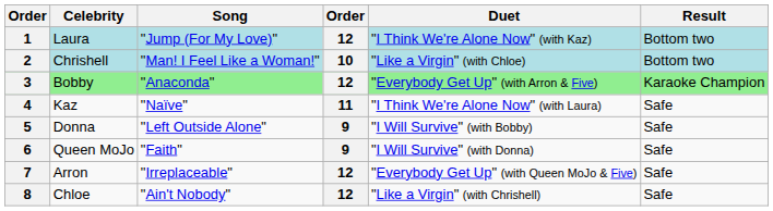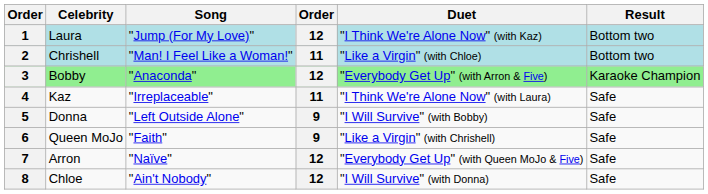2 | column 4: 10 -> 11
4 | Song: "Naïve" -> "Irreplaceable"
6 | Duet: "I Will Survive" (with Donna) -> "Like a Virgin" (with Chrishell)
7 | Song: "Irreplaceable" -> "Naïve"
8 | Duet: "Like a Virgin" (with Chrishell) -> "I Will Survive" (with Donna)
